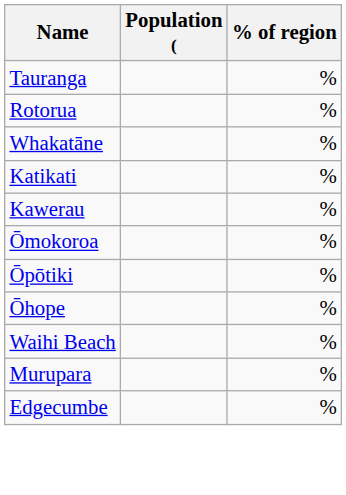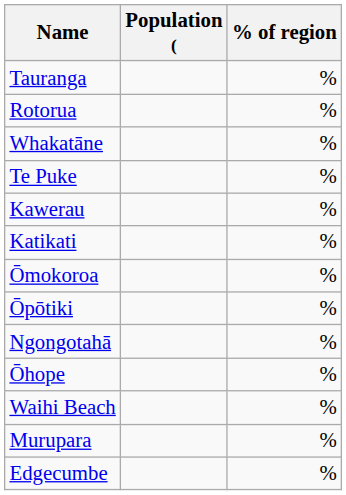+ row: Te Puke | %
rows swapped: Kawerau <-> Katikati
+ row: Ngongotahā | %
